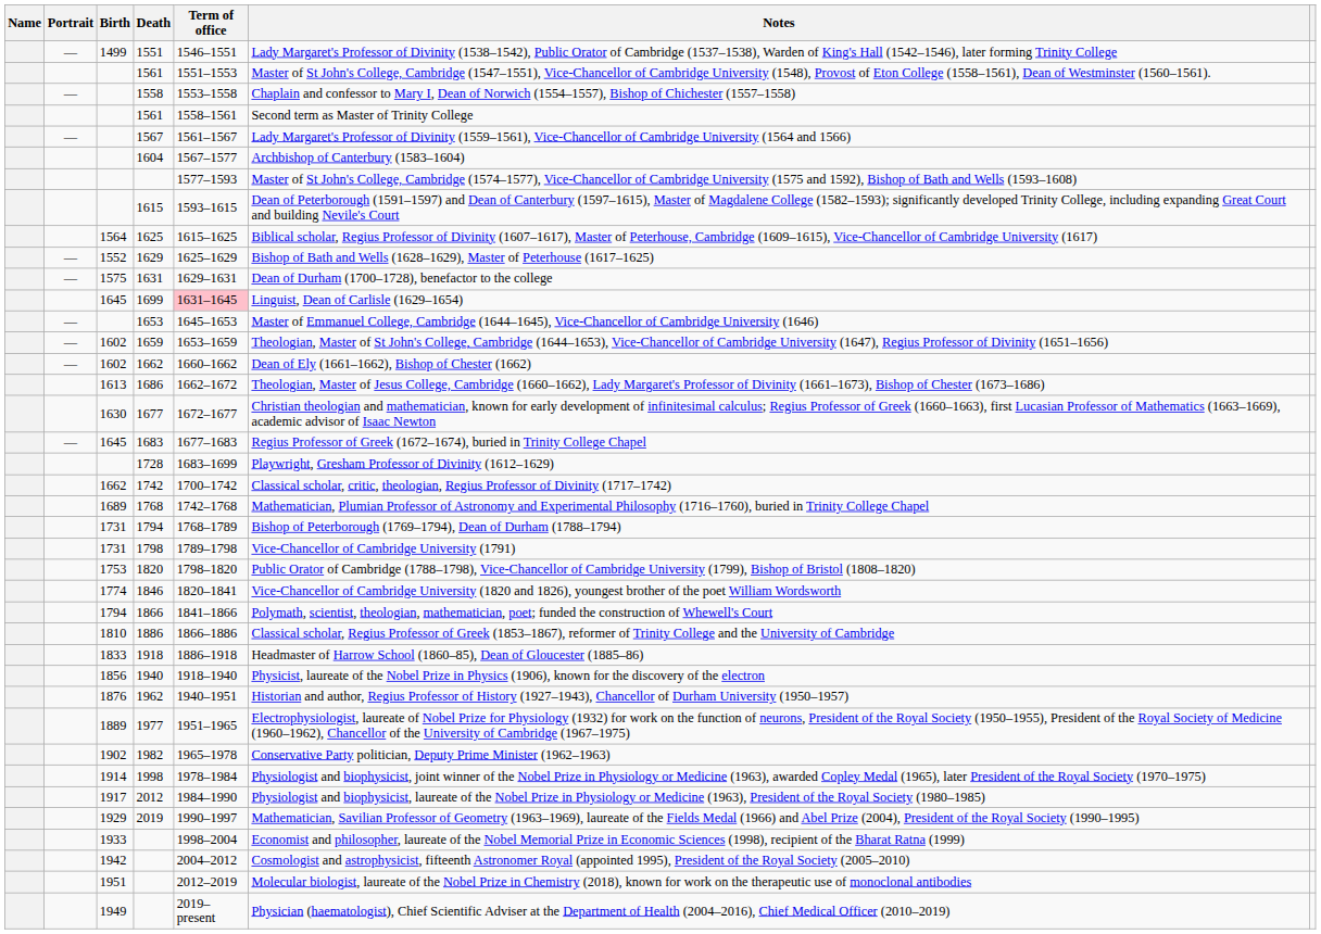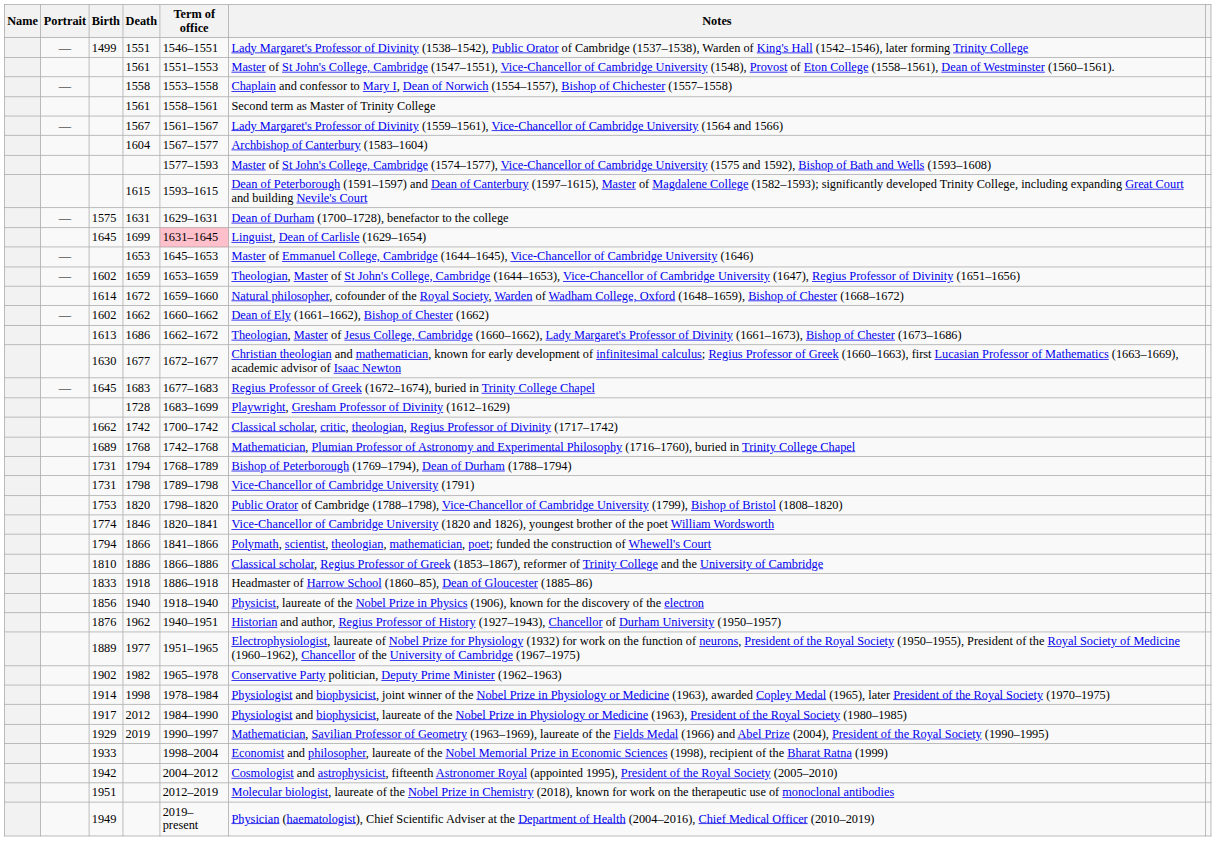- row: 1564 | 1625 | 1615–1625 | Biblical scholar, Regius Professor of Divinity (1607–1617), Master of Peterhouse, Cambridge (1609–1615), Vice-Chancellor of Cambridge University (1617)
- row: — | 1552 | 1629 | 1625–1629 | Bishop of Bath and Wells (1628–1629), Master of Peterhouse (1617–1625)
+ row: 1614 | 1672 | 1659–1660 | Natural philosopher, cofounder of the Royal Society, Warden of Wadham College, Oxford (1648–1659), Bishop of Chester (1668–1672)
